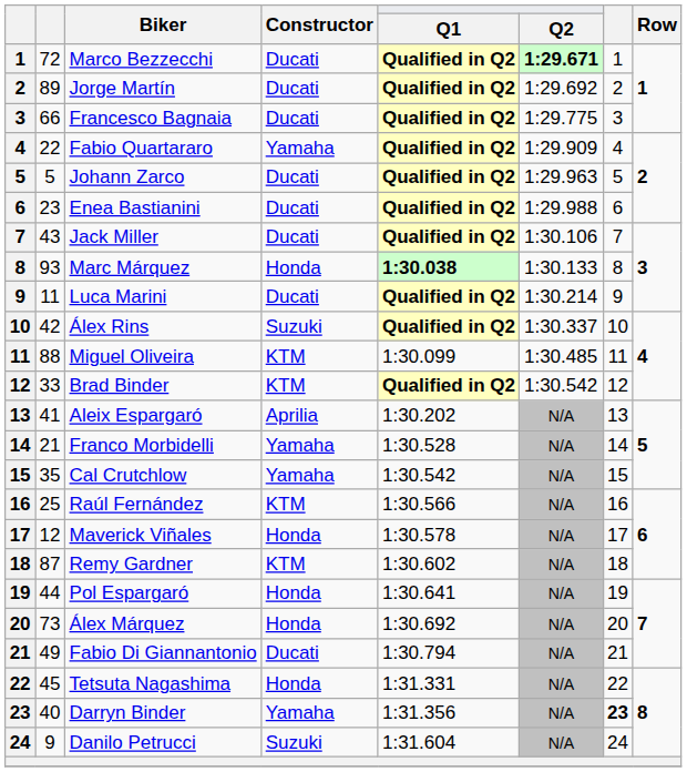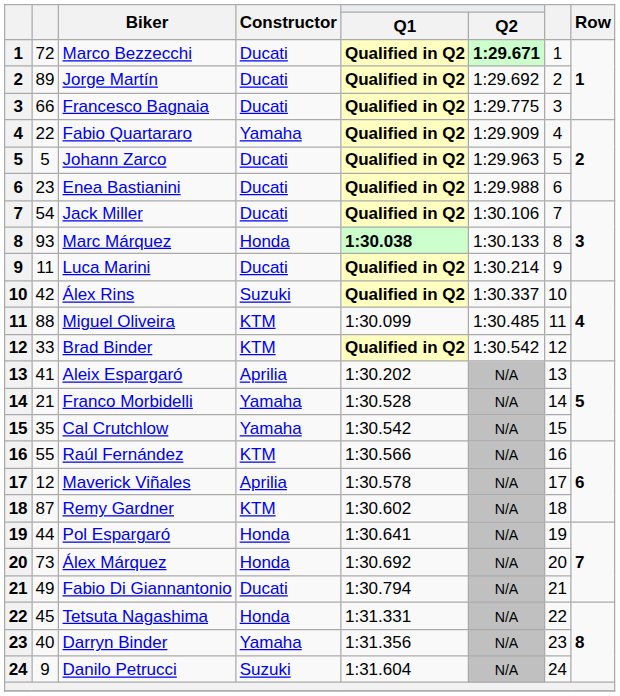Jack Miller | column 2: 43 -> 54
Raúl Fernández | column 2: 25 -> 55
Maverick Viñales | Constructor: Honda -> Aprilia
Darryn Binder | column 7: bold -> normal
